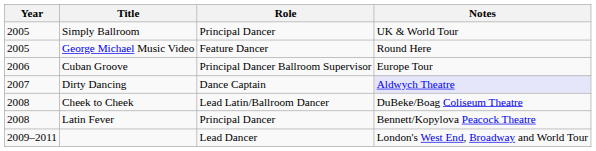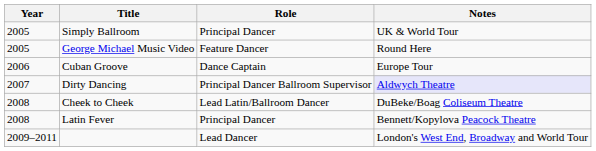Cuban Groove | Role: Principal Dancer Ballroom Supervisor -> Dance Captain
Dirty Dancing | Role: Dance Captain -> Principal Dancer Ballroom Supervisor
